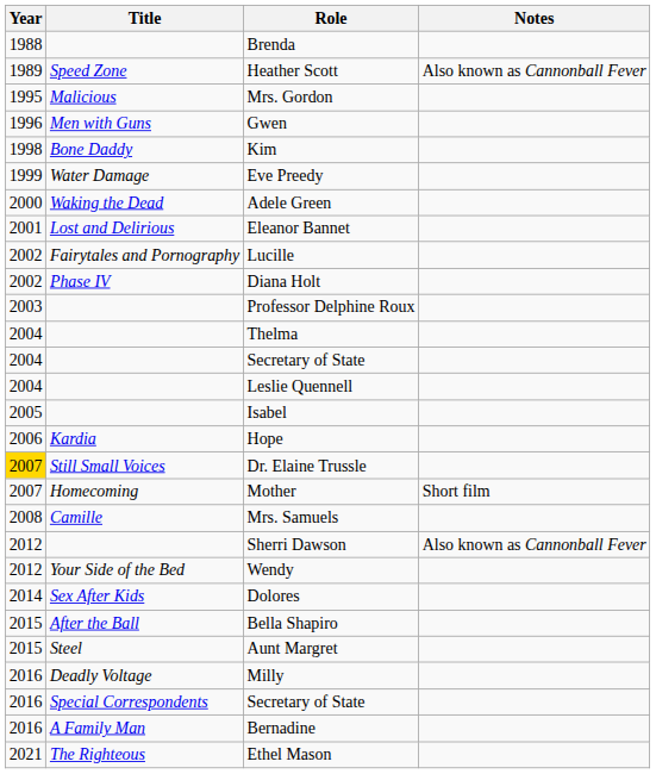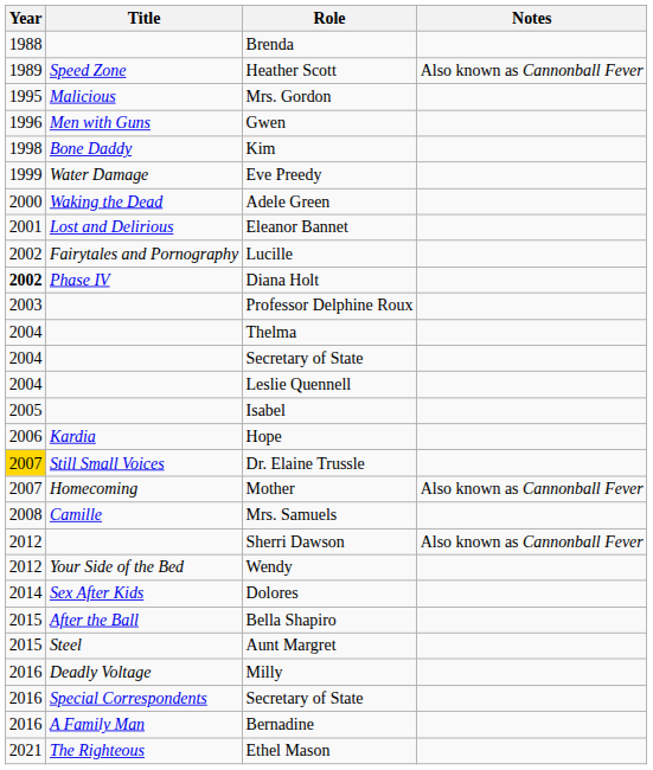Diana Holt | Year: normal -> bold
Mother | Notes: Short film -> Also known as Cannonball Fever
